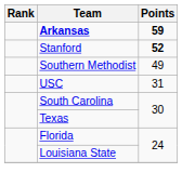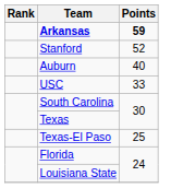Stanford | Points: bold -> normal
- row: Southern Methodist | 49
+ row: Auburn | 40
USC | Points: 31 -> 33
+ row: Texas-El Paso | 25
